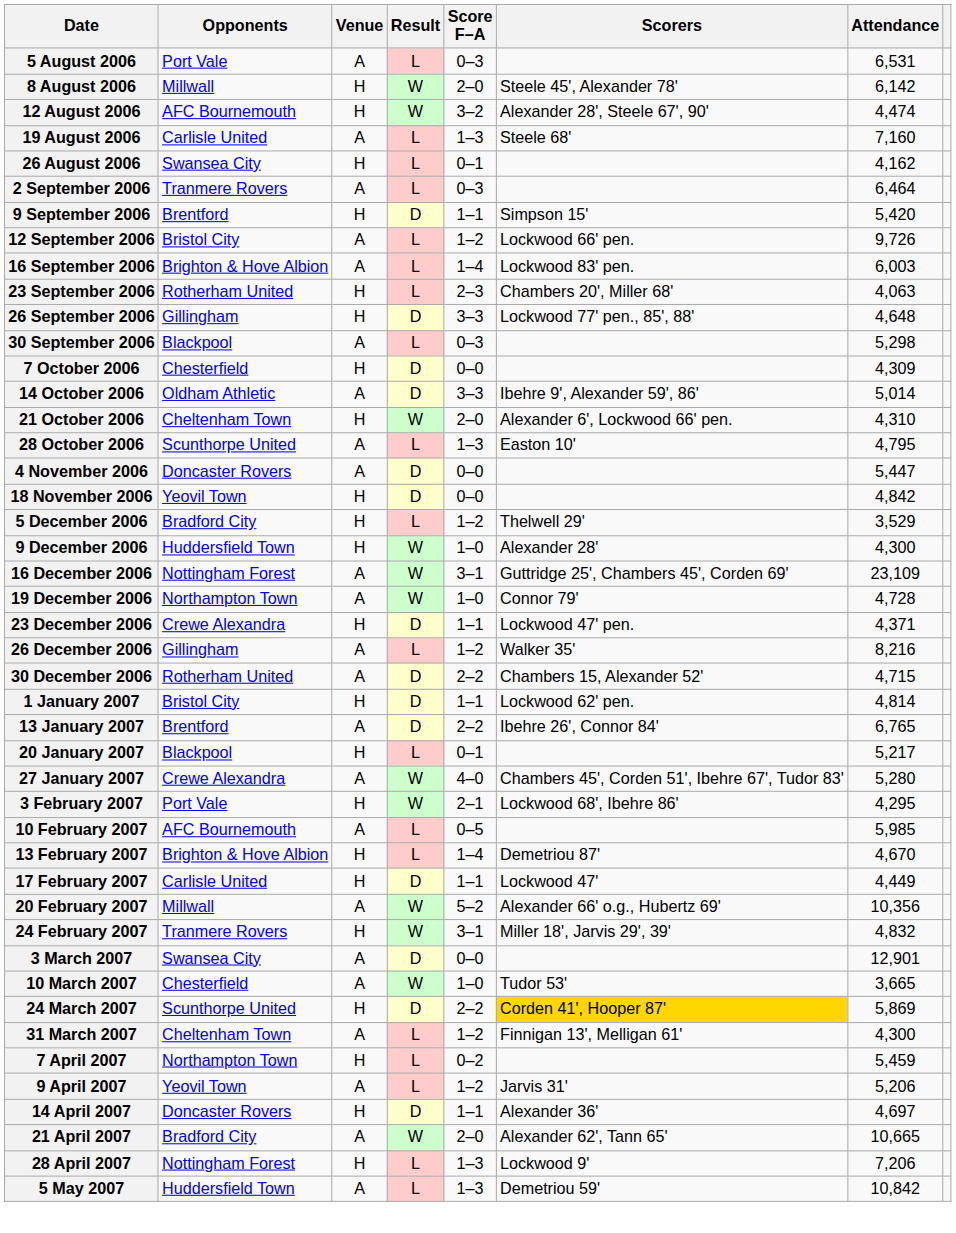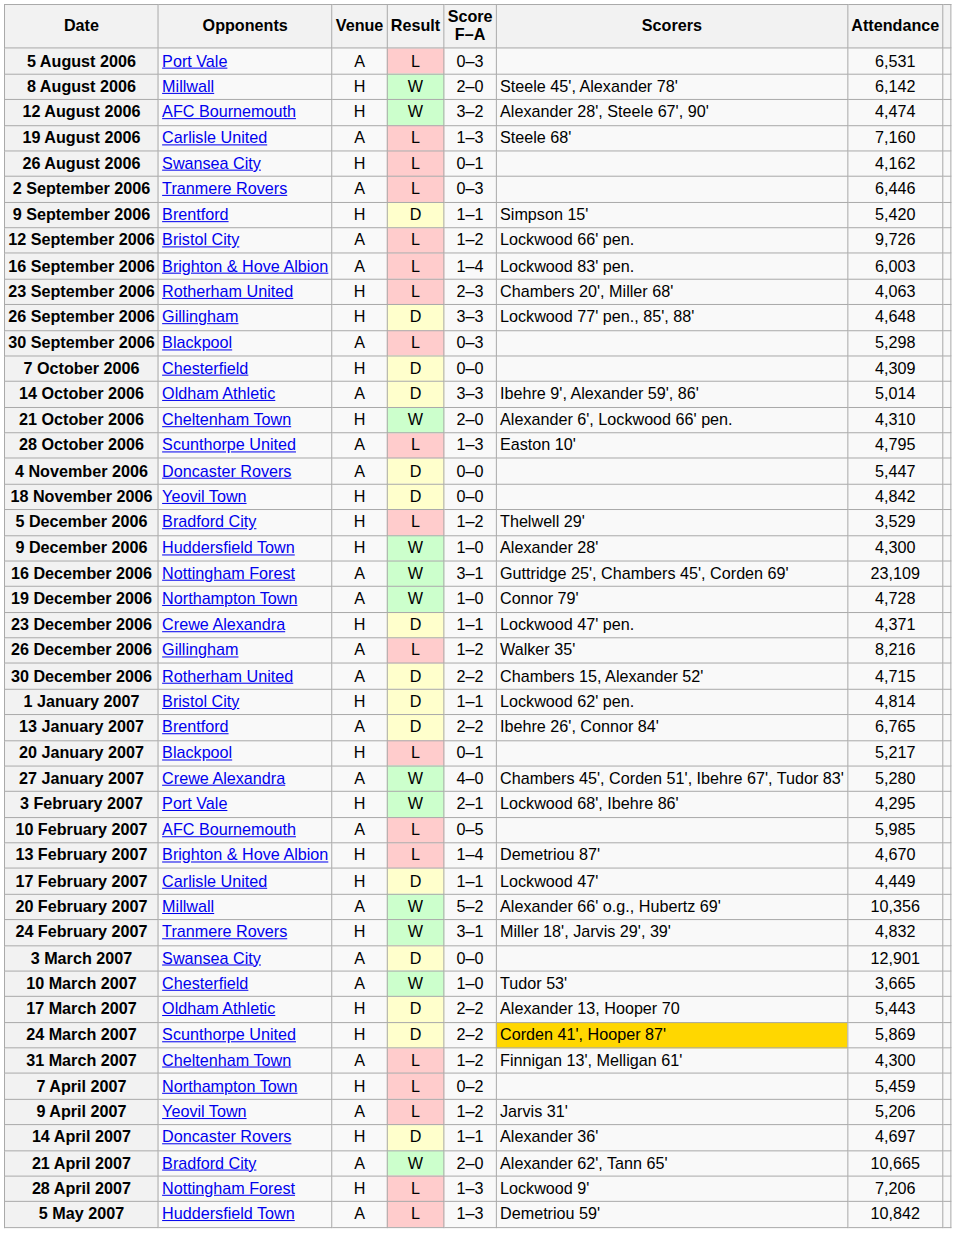2 September 2006 | Attendance: 6,464 -> 6,446
+ row: 17 March 2007 | Oldham Athletic | H | D | 2–2 | Alexander 13, Hooper 70 | 5,443
